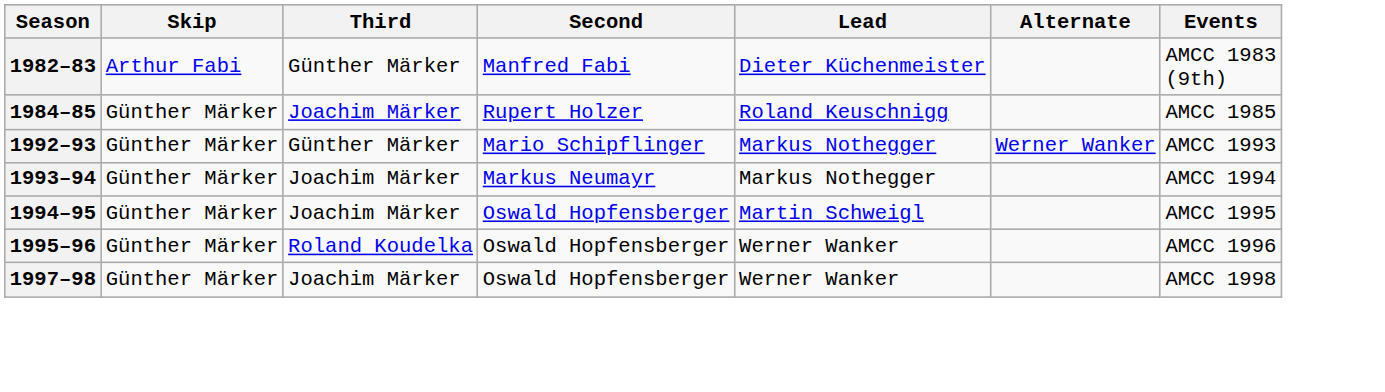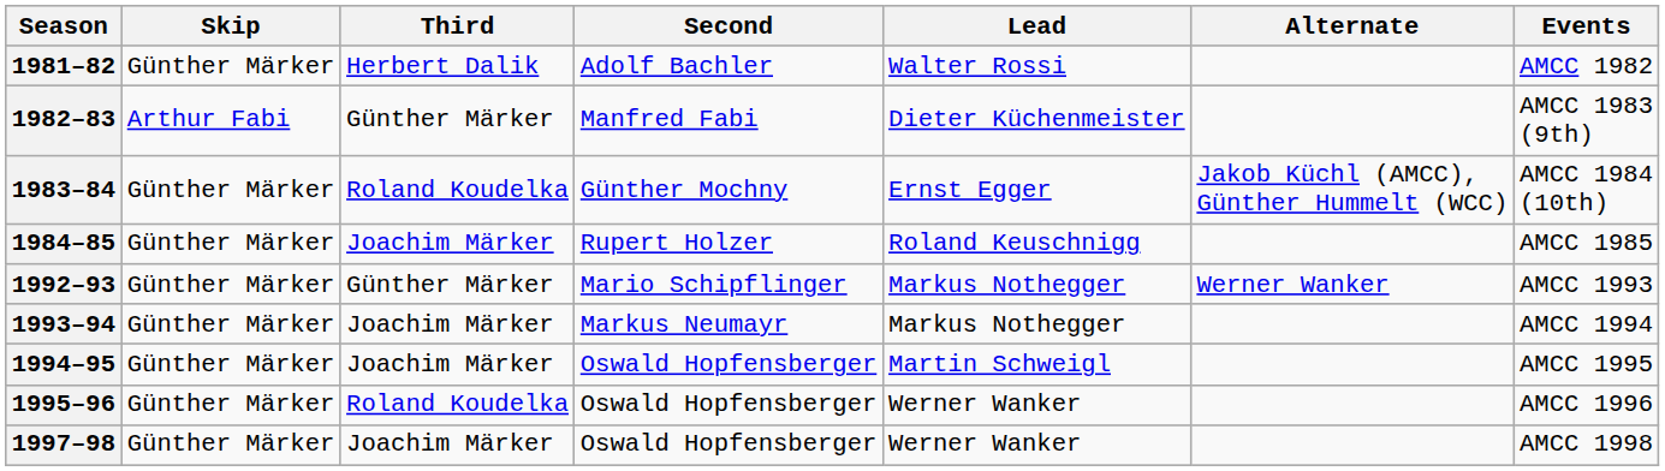+ row: 1981–82 | Günther Märker | Herbert Dalik | Adolf Bachler | Walter Rossi | AMCC 1982
+ row: 1983–84 | Günther Märker | Roland Koudelka | Günther Mochny | Ernst Egger | Jakob Küchl (AMCC), Günther Hummelt (WCC) | AMCC 1984 (10th)
